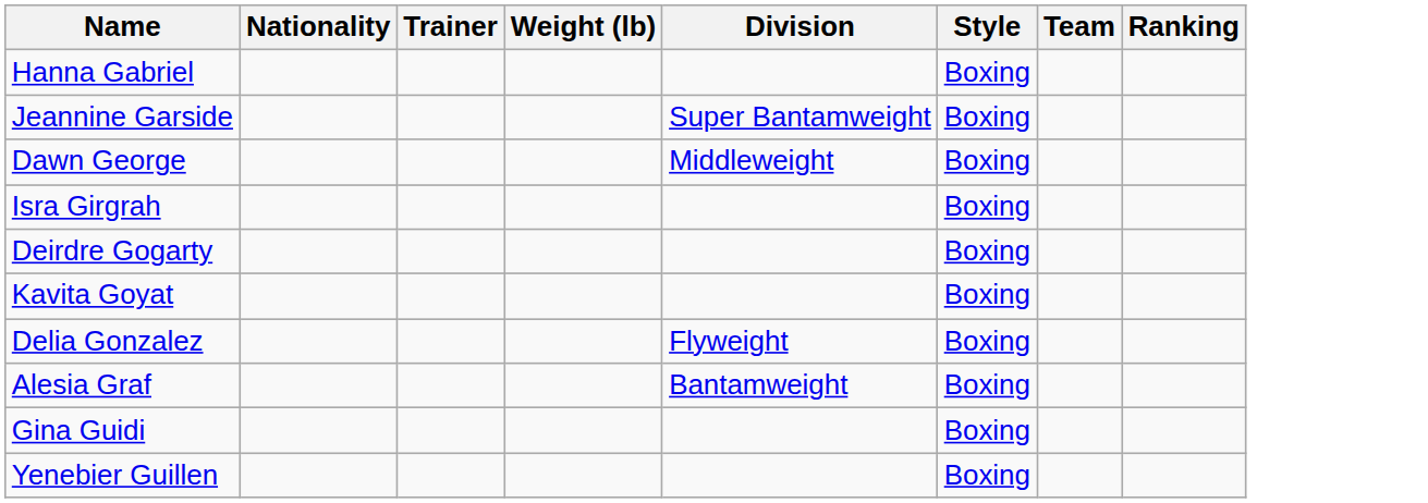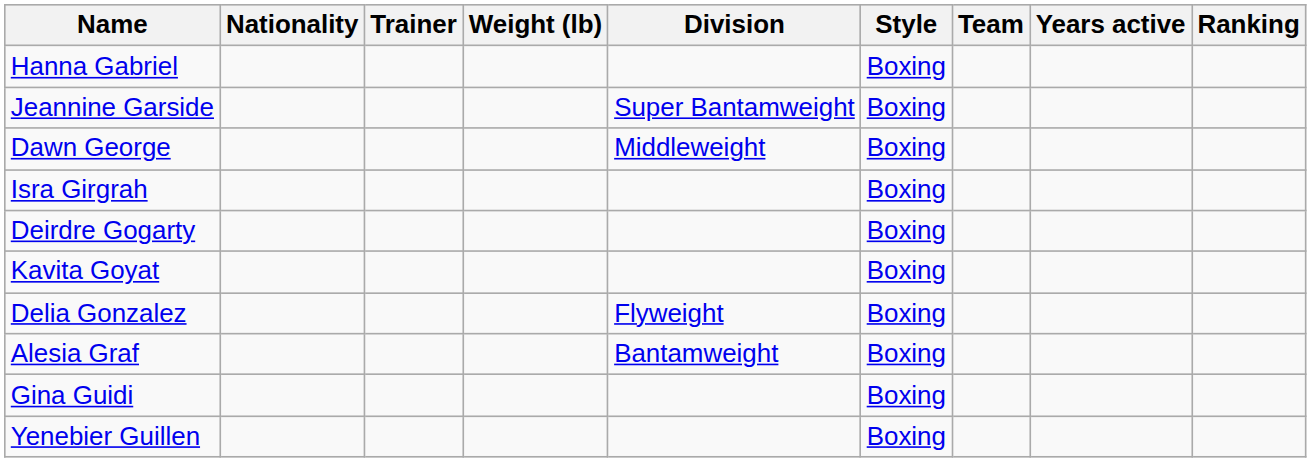+ column: Years active
